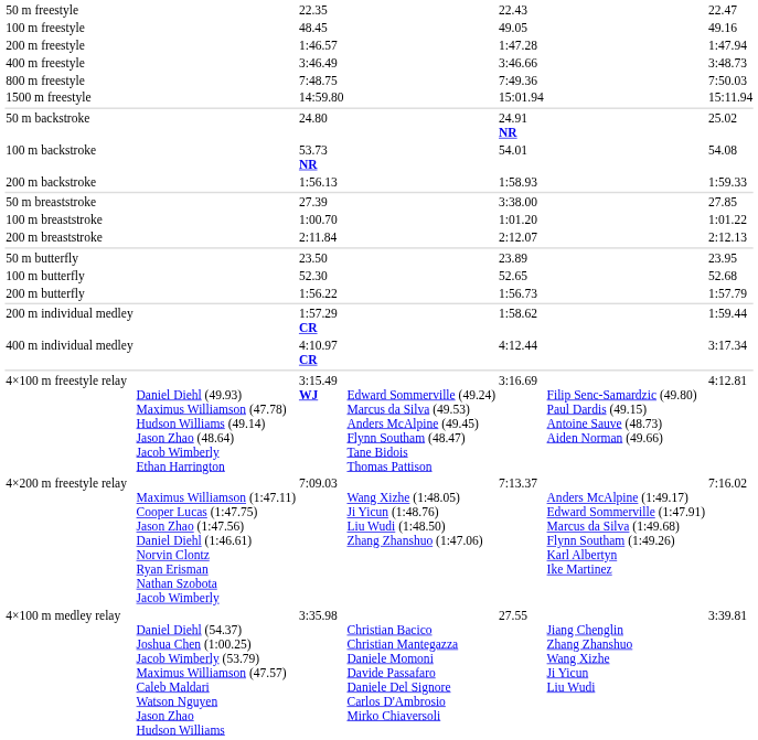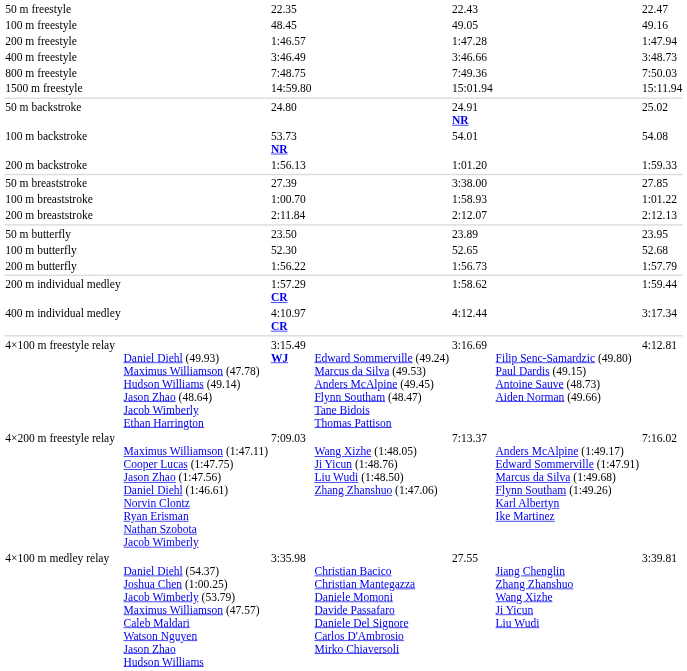200 m backstroke | column 5: 1:58.93 -> 1:01.20
100 m breaststroke | column 5: 1:01.20 -> 1:58.93
